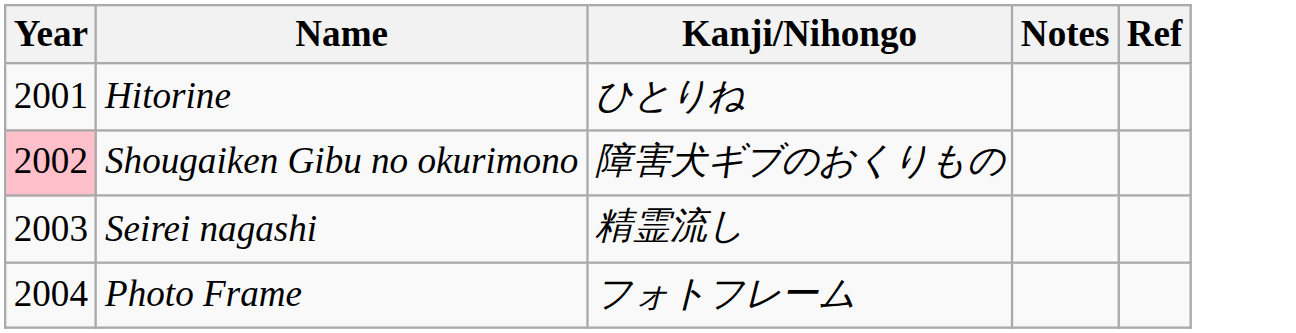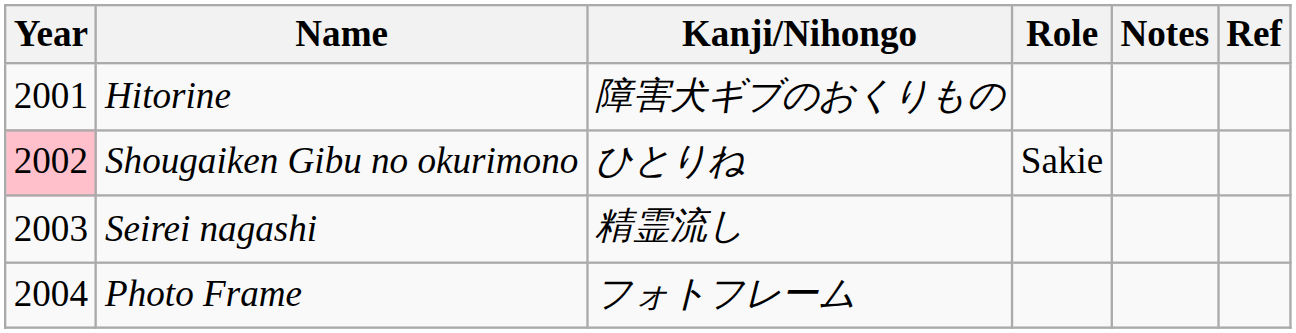+ column: Role | Sakie
Hitorine | Kanji/Nihongo: ひとりね -> 障害犬ギブのおくりもの
Shougaiken Gibu no okurimono | Kanji/Nihongo: 障害犬ギブのおくりもの -> ひとりね
